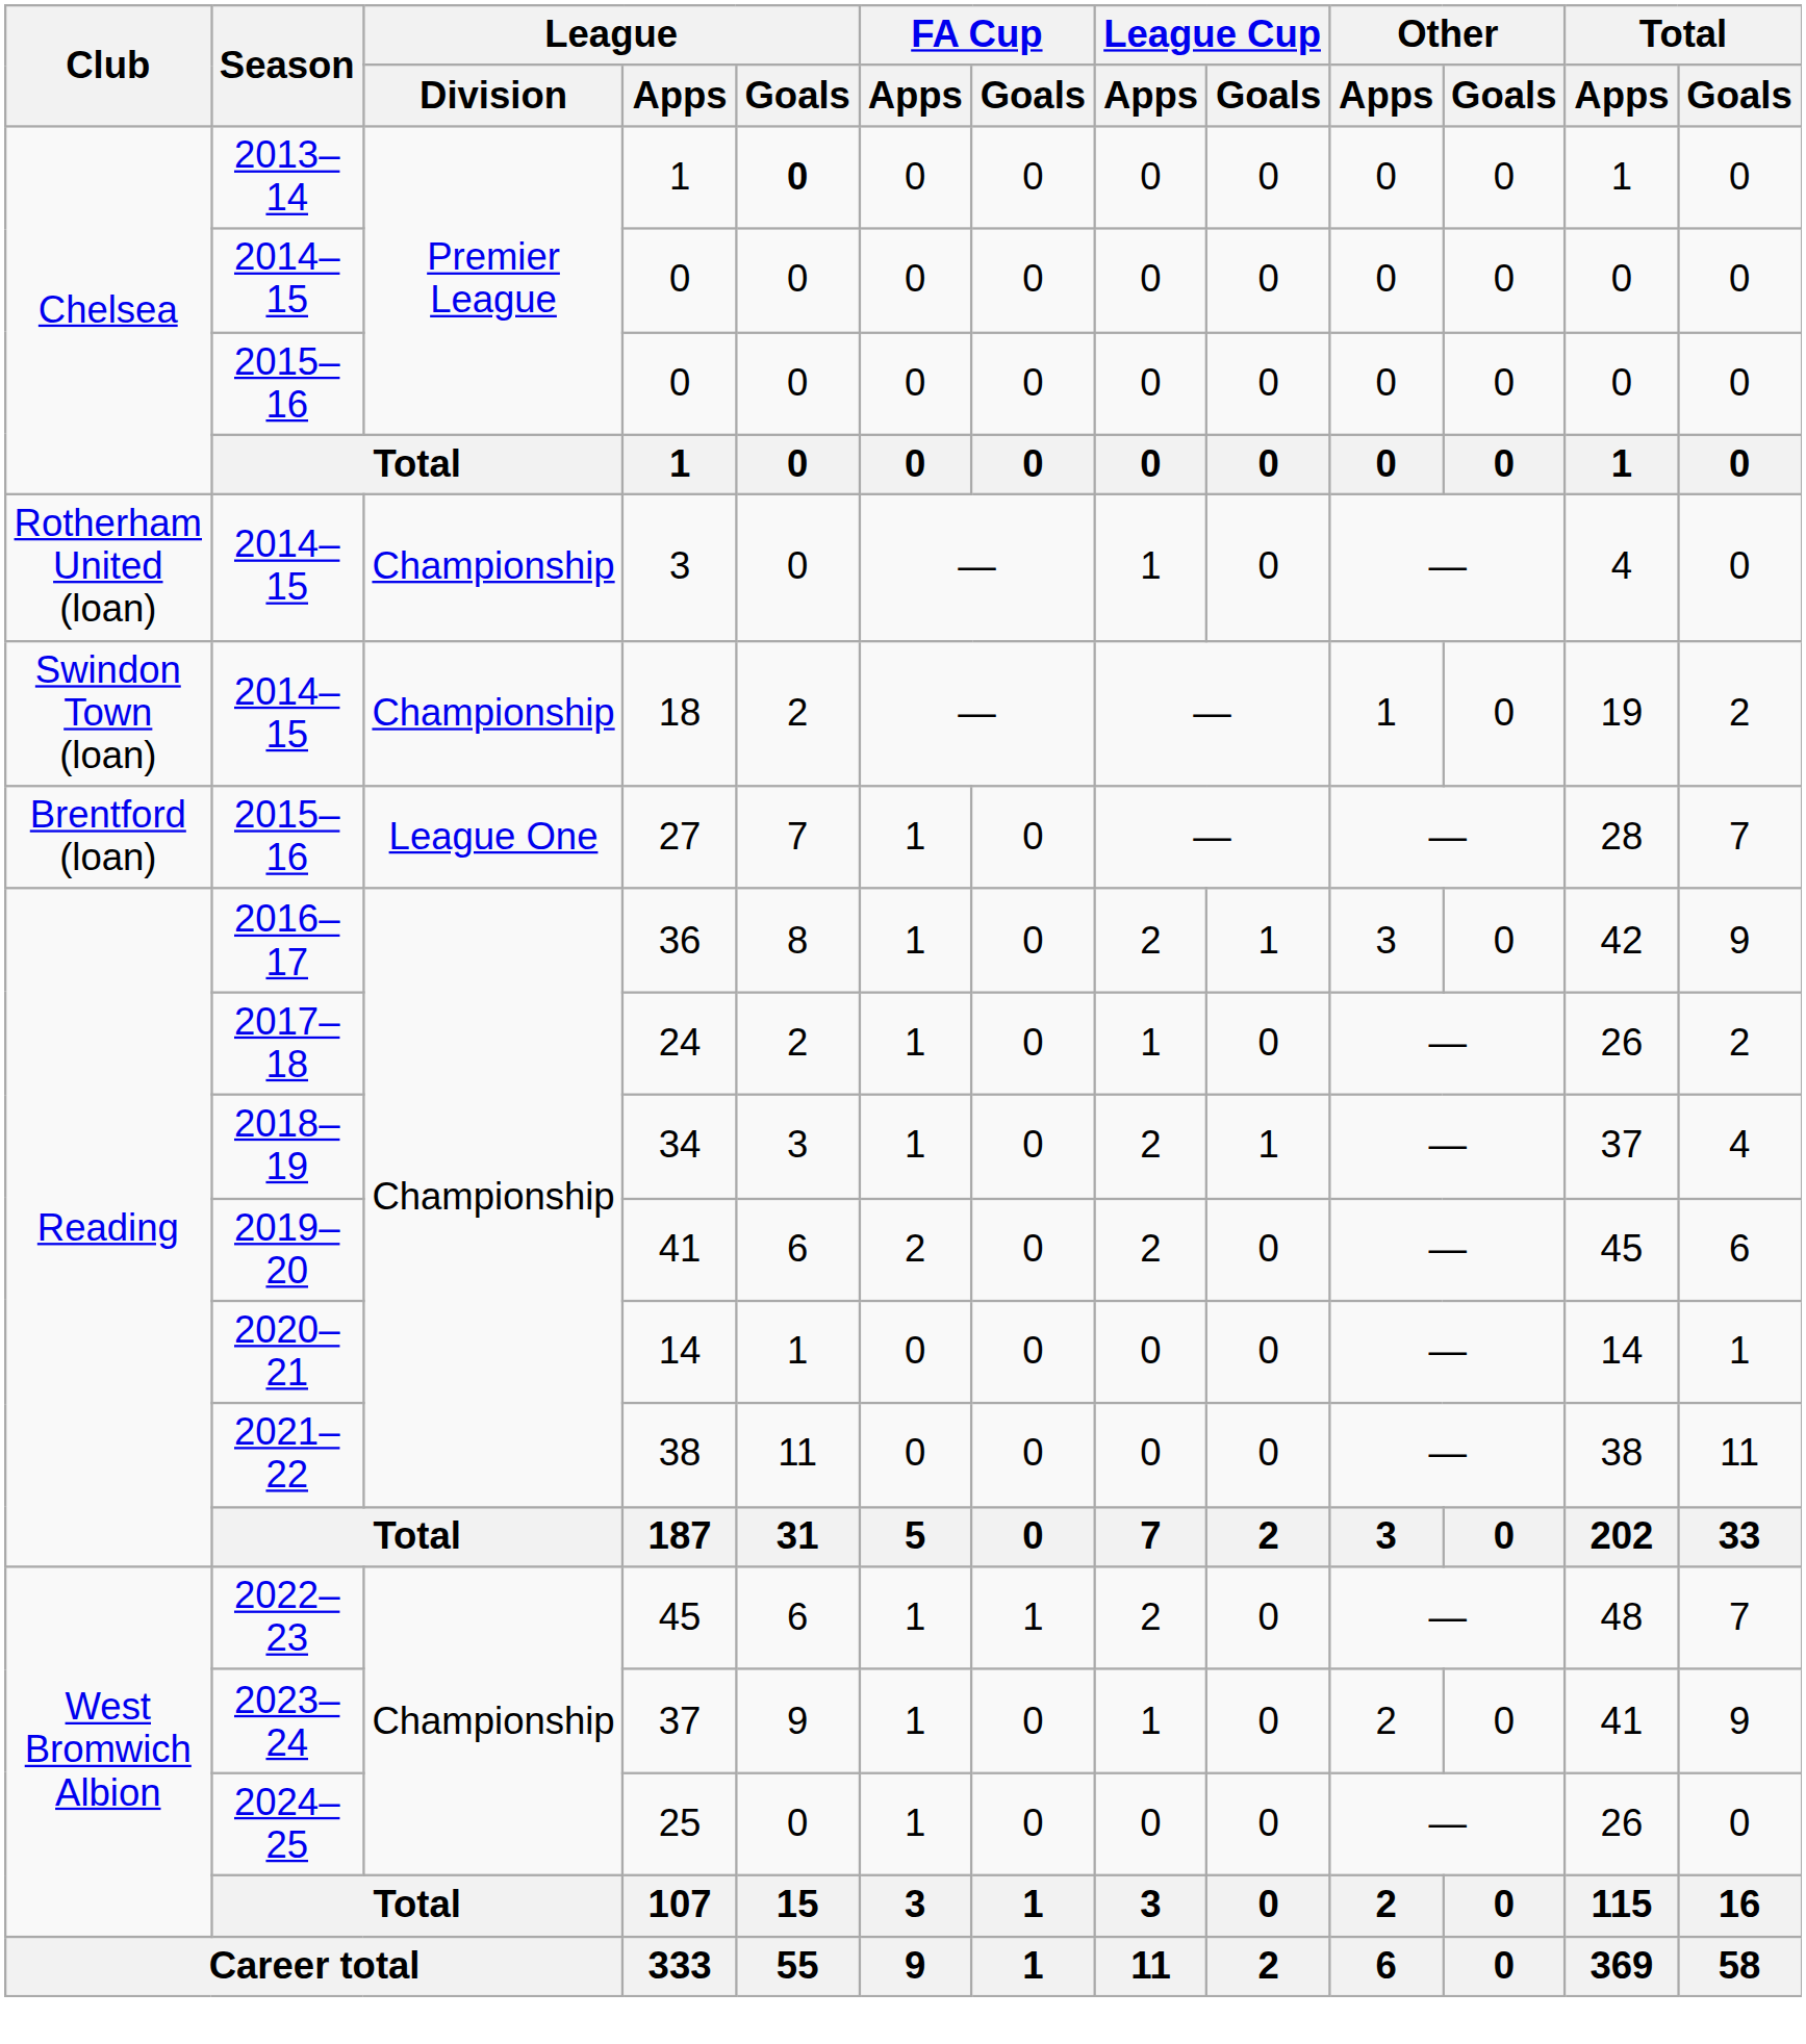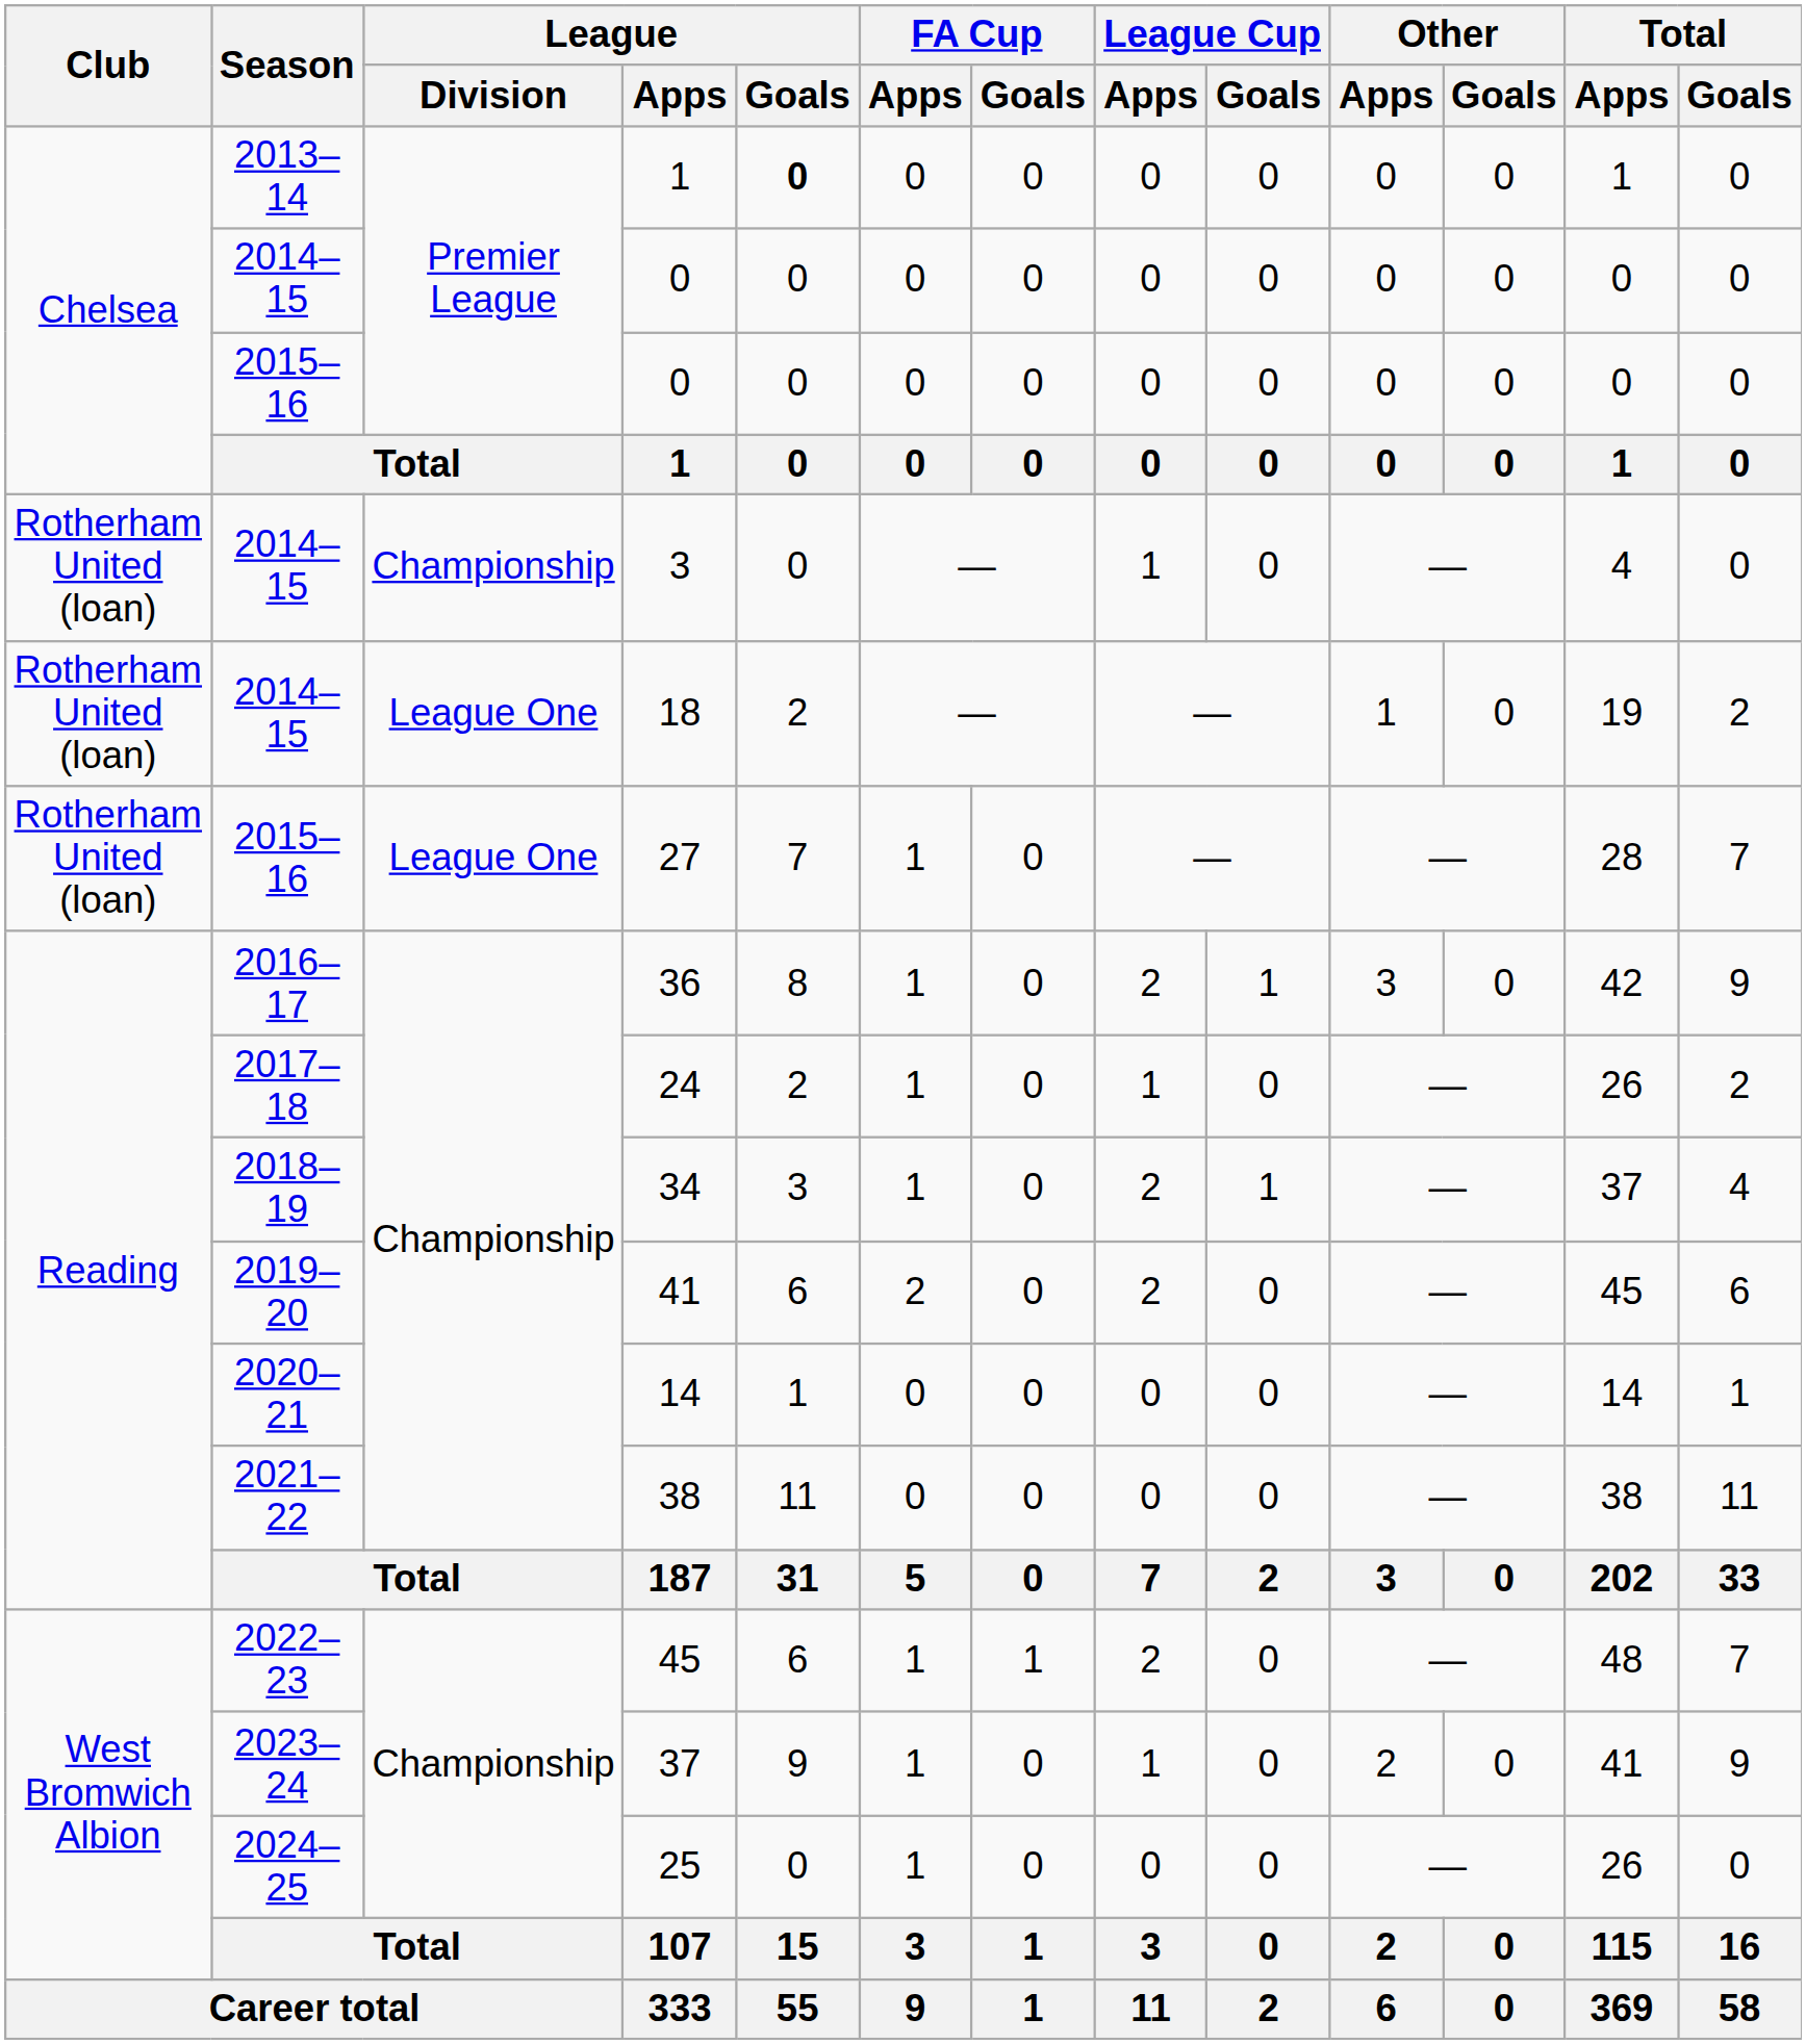18 | Club: Swindon Town (loan) -> Rotherham United (loan)
18 | League / Division: Championship -> League One
27 | Club: Brentford (loan) -> Rotherham United (loan)
